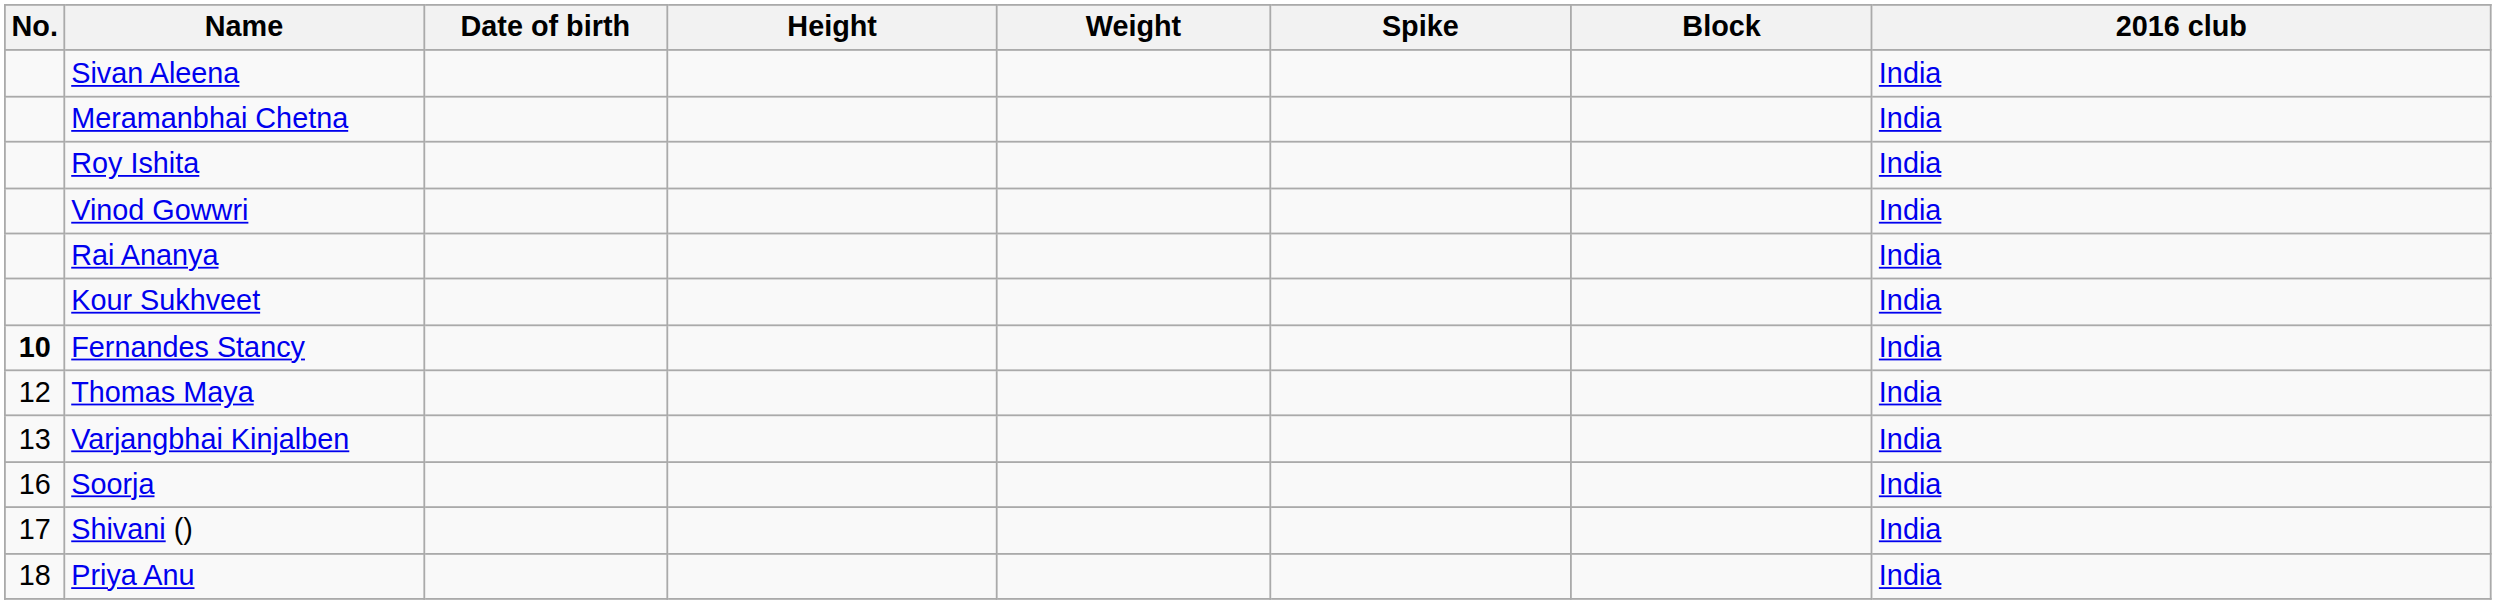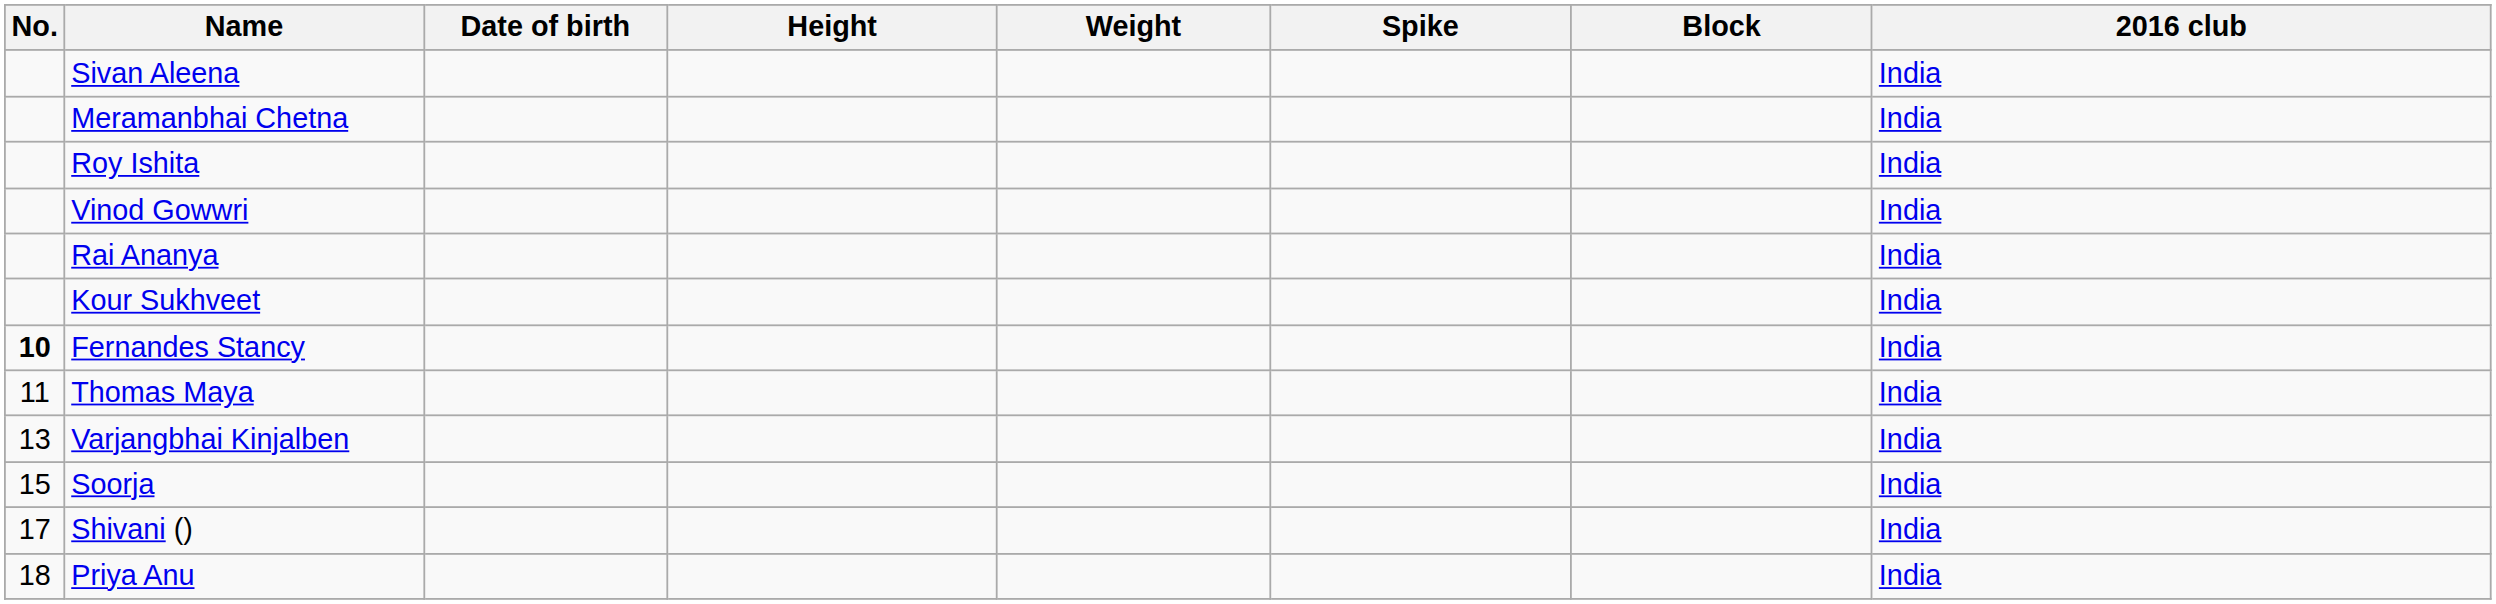Thomas Maya | No.: 12 -> 11
Soorja | No.: 16 -> 15
